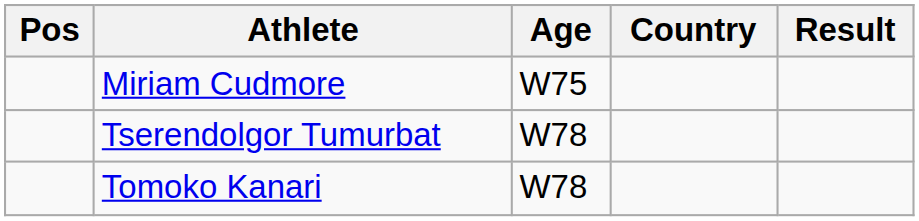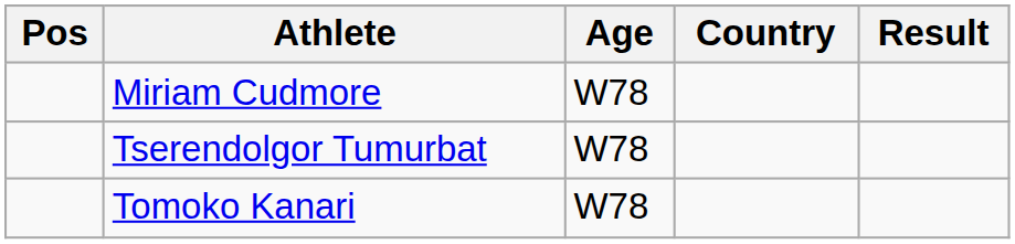Miriam Cudmore | Age: W75 -> W78
